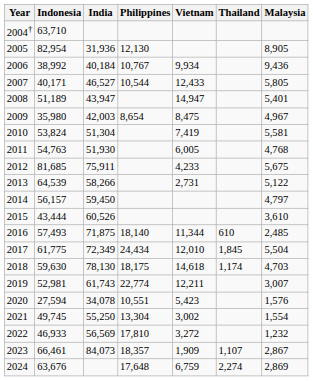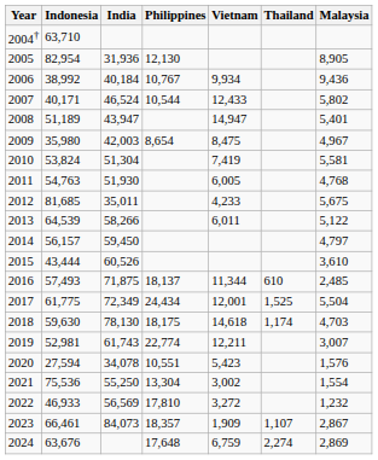2007 | India: 46,527 -> 46,524
2007 | Malaysia: 5,805 -> 5,802
2012 | India: 75,911 -> 35,011
2013 | Vietnam: 2,731 -> 6,011
2016 | Philippines: 18,140 -> 18,137
2017 | Vietnam: 12,010 -> 12,001
2017 | Thailand: 1,845 -> 1,525
2021 | Indonesia: 49,745 -> 75,536
